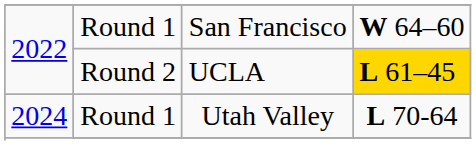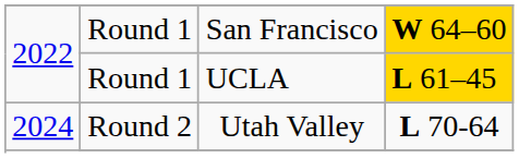San Francisco | column 4: no background -> gold background
UCLA | column 2: Round 2 -> Round 1
Utah Valley | column 2: Round 1 -> Round 2
